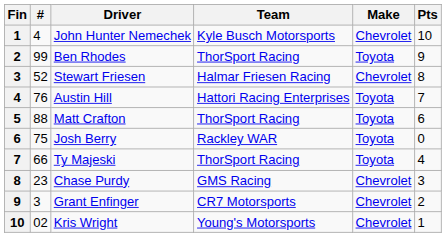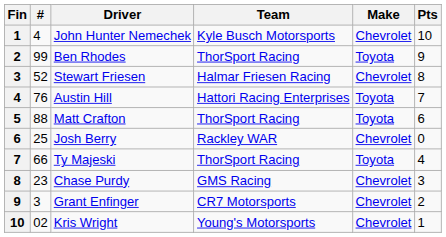Josh Berry | #: 75 -> 25
Josh Berry | Make: Toyota -> Chevrolet
